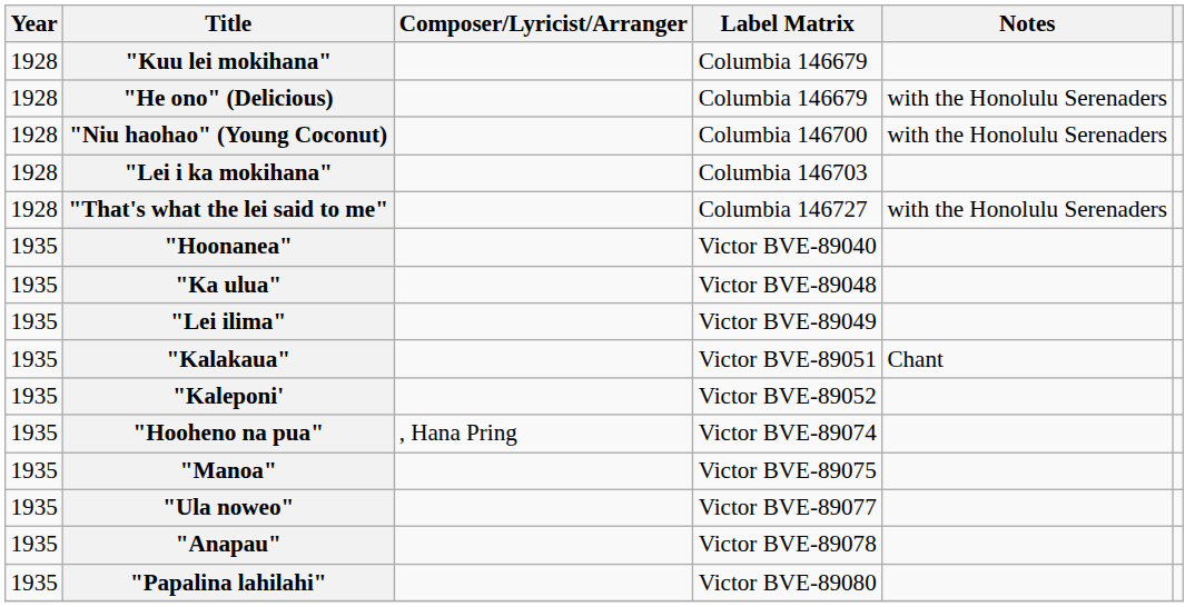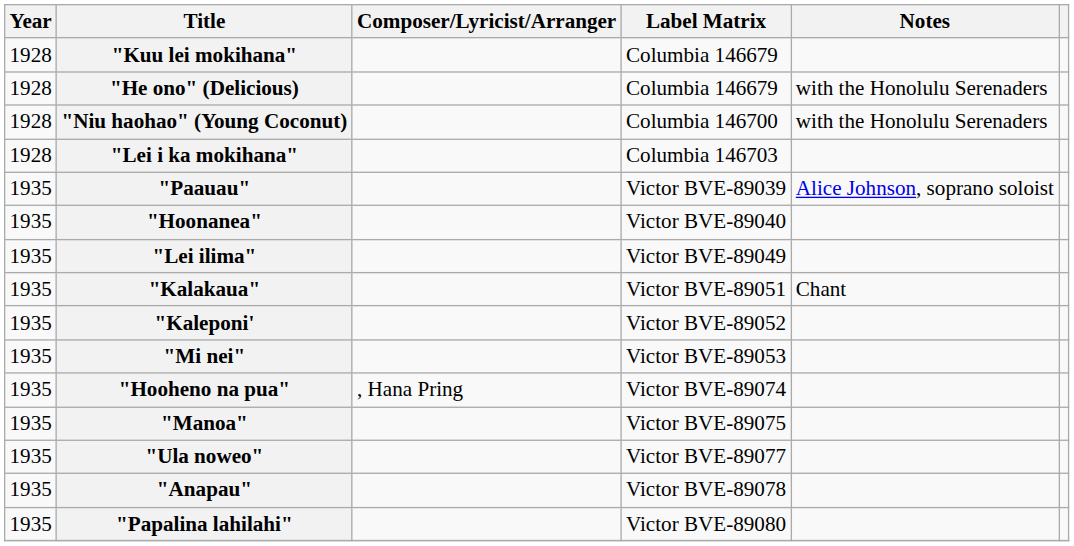- row: 1928 | "That's what the lei said to me" | Columbia 146727 | with the Honolulu Serenaders
+ row: 1935 | "Paauau" | Victor BVE-89039 | Alice Johnson, soprano soloist
- row: 1935 | "Ka ulua" | Victor BVE-89048
+ row: 1935 | "Mi nei" | Victor BVE-89053
